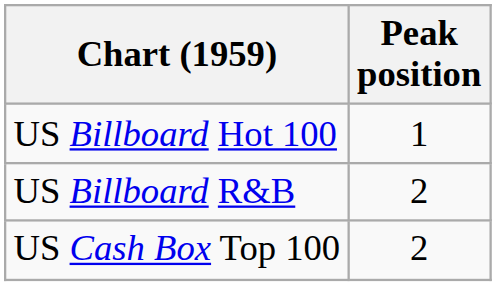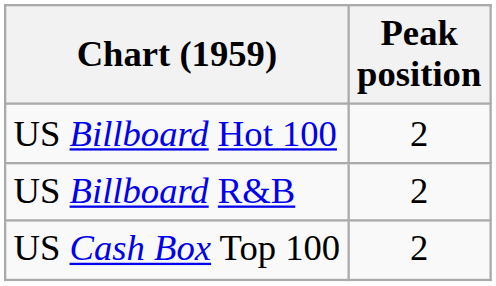US Billboard Hot 100 | Peak position: 1 -> 2
